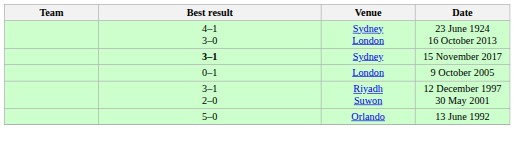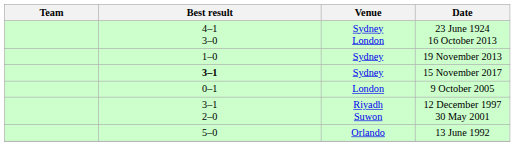+ row: 1–0 | Sydney | 19 November 2013
